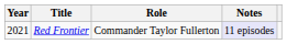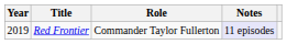Red Frontier | Year: 2021 -> 2019
